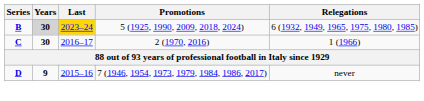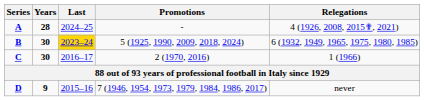+ row: A | 28 | 2024–25 | - | 4 (1926, 2008, 2015✟, 2021)
B | Years: lightgrey background -> no background
